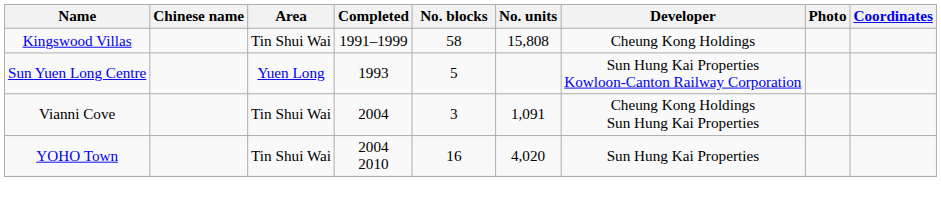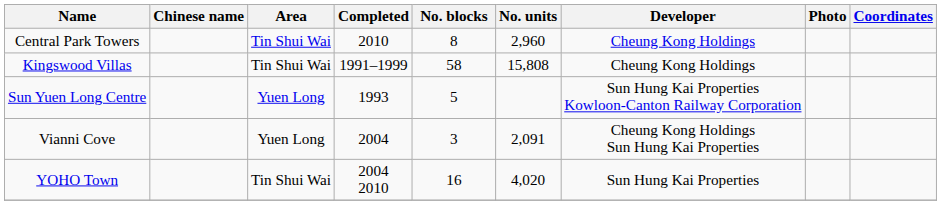+ row: Central Park Towers | Tin Shui Wai | 2010 | 8 | 2,960 | Cheung Kong Holdings
Vianni Cove | Area: Tin Shui Wai -> Yuen Long
Vianni Cove | No. units: 1,091 -> 2,091
